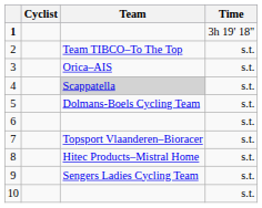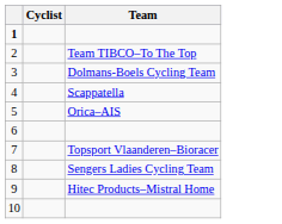- column: Time | 3h 19' 18" | s.t. | s.t. | s.t. | s.t. | s.t. | s.t. | s.t. | s.t. | s.t.
3 | Team: Orica–AIS -> Dolmans-Boels Cycling Team
4 | Team: lightgrey background -> no background
5 | Team: Dolmans-Boels Cycling Team -> Orica–AIS
8 | Team: Hitec Products–Mistral Home -> Sengers Ladies Cycling Team
9 | Team: Sengers Ladies Cycling Team -> Hitec Products–Mistral Home
